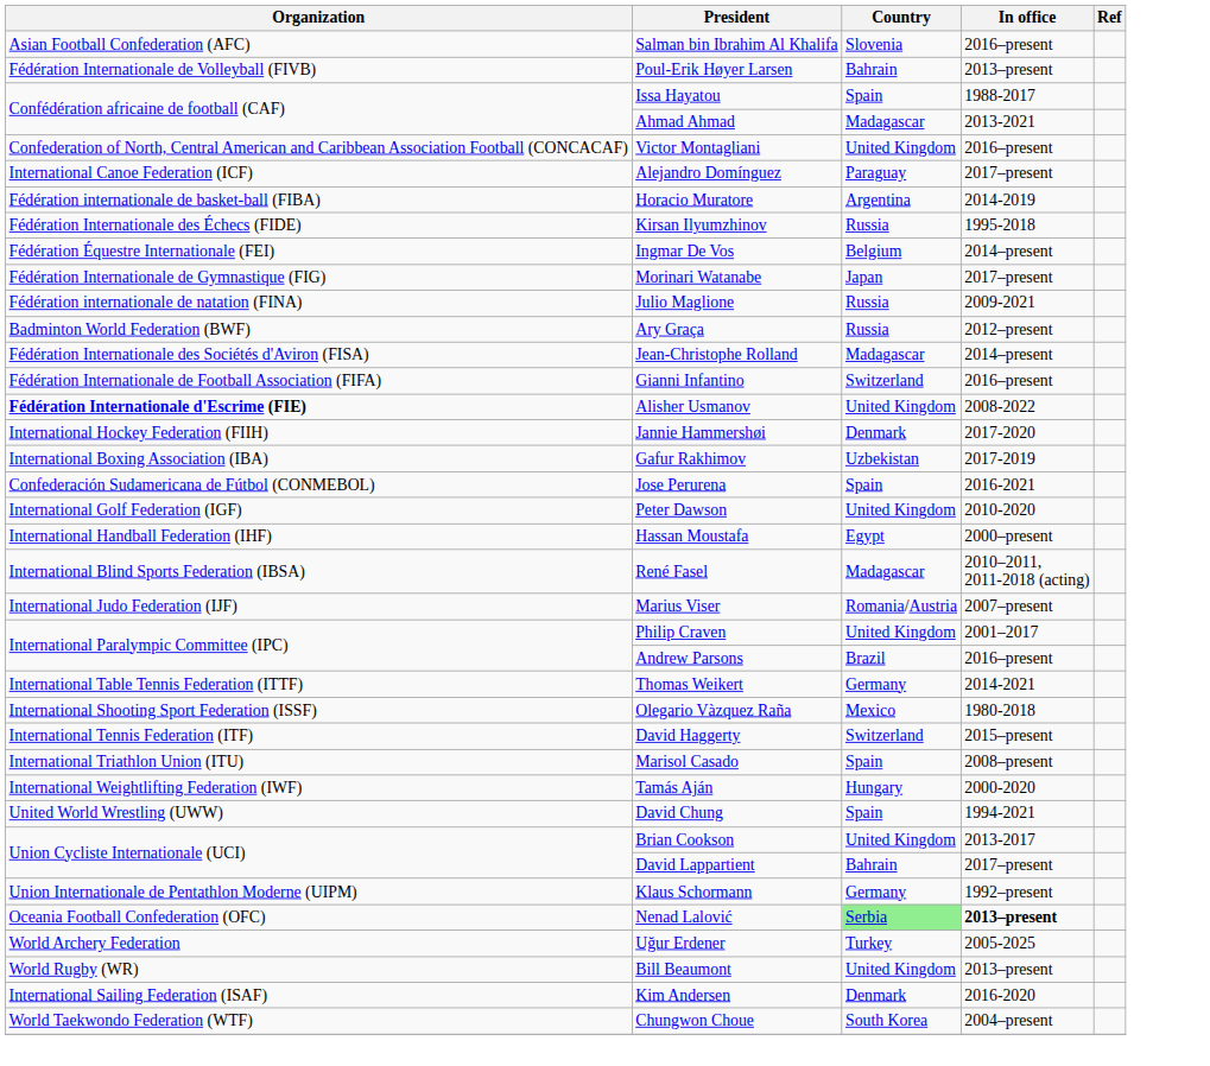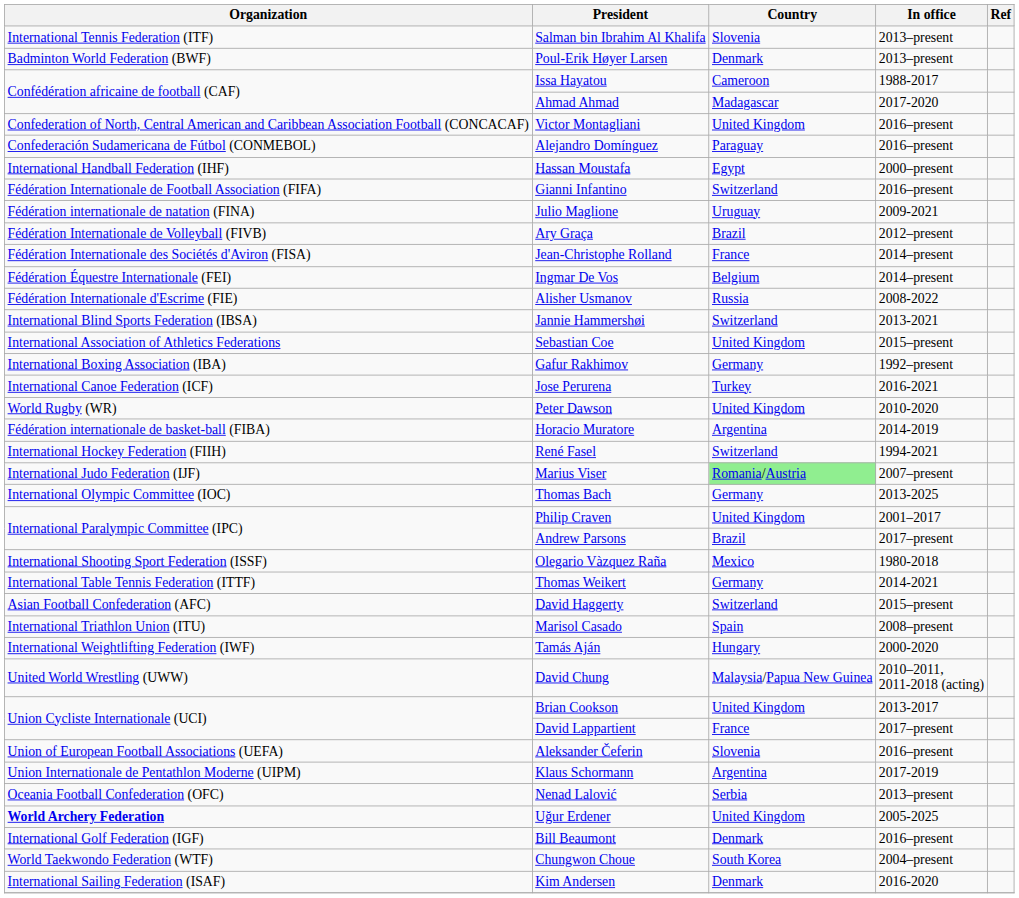Salman bin Ibrahim Al Khalifa | Organization: Asian Football Confederation (AFC) -> International Tennis Federation (ITF)
Salman bin Ibrahim Al Khalifa | In office: 2016–present -> 2013–present
Poul-Erik Høyer Larsen | Organization: Fédération Internationale de Volleyball (FIVB) -> Badminton World Federation (BWF)
Poul-Erik Høyer Larsen | Country: Bahrain -> Denmark
Issa Hayatou | Country: Spain -> Cameroon
Ahmad Ahmad | In office: 2013-2021 -> 2017-2020
Alejandro Domínguez | Organization: International Canoe Federation (ICF) -> Confederación Sudamericana de Fútbol (CONMEBOL)
Alejandro Domínguez | In office: 2017–present -> 2016–present
rows swapped: Horacio Muratore <-> Hassan Moustafa
- row: Fédération Internationale des Échecs (FIDE) | Kirsan Ilyumzhinov | Russia | 1995-2018
rows swapped: Gianni Infantino <-> Ingmar De Vos
- row: Fédération Internationale de Gymnastique (FIG) | Morinari Watanabe | Japan | 2017–present
Julio Maglione | Country: Russia -> Uruguay
Ary Graça | Organization: Badminton World Federation (BWF) -> Fédération Internationale de Volleyball (FIVB)
Ary Graça | Country: Russia -> Brazil
Jean-Christophe Rolland | Country: Madagascar -> France
Alisher Usmanov | Organization: bold -> normal
Alisher Usmanov | Country: United Kingdom -> Russia
Jannie Hammershøi | Organization: International Hockey Federation (FIIH) -> International Blind Sports Federation (IBSA)
Jannie Hammershøi | Country: Denmark -> Switzerland
Jannie Hammershøi | In office: 2017-2020 -> 2013-2021
+ row: International Association of Athletics Federations | Sebastian Coe | United Kingdom | 2015–present
Gafur Rakhimov | Country: Uzbekistan -> Germany
Gafur Rakhimov | In office: 2017-2019 -> 1992–present
Jose Perurena | Organization: Confederación Sudamericana de Fútbol (CONMEBOL) -> International Canoe Federation (ICF)
Jose Perurena | Country: Spain -> Turkey
Peter Dawson | Organization: International Golf Federation (IGF) -> World Rugby (WR)
René Fasel | Organization: International Blind Sports Federation (IBSA) -> International Hockey Federation (FIIH)
René Fasel | Country: Madagascar -> Switzerland
René Fasel | In office: 2010–2011, 2011-2018 (acting) -> 1994-2021
Marius Viser | Country: no background -> lightgreen background
+ row: International Olympic Committee (IOC) | Thomas Bach | Germany | 2013-2025
Andrew Parsons | In office: 2016–present -> 2017–present
rows swapped: Olegario Vàzquez Raña <-> Thomas Weikert
David Haggerty | Organization: International Tennis Federation (ITF) -> Asian Football Confederation (AFC)
David Chung | Country: Spain -> Malaysia/Papua New Guinea
David Chung | In office: 1994-2021 -> 2010–2011, 2011-2018 (acting)
David Lappartient | Country: Bahrain -> France
+ row: Union of European Football Associations (UEFA) | Aleksander Čeferin | Slovenia | 2016–present
Klaus Schormann | Country: Germany -> Argentina
Klaus Schormann | In office: 1992–present -> 2017-2019
Nenad Lalović | Country: lightgreen background -> no background
Nenad Lalović | In office: bold -> normal
Uğur Erdener | Organization: normal -> bold
Uğur Erdener | Country: Turkey -> United Kingdom
Bill Beaumont | Organization: World Rugby (WR) -> International Golf Federation (IGF)
Bill Beaumont | Country: United Kingdom -> Denmark
Bill Beaumont | In office: 2013–present -> 2016–present
rows swapped: Kim Andersen <-> Chungwon Choue
